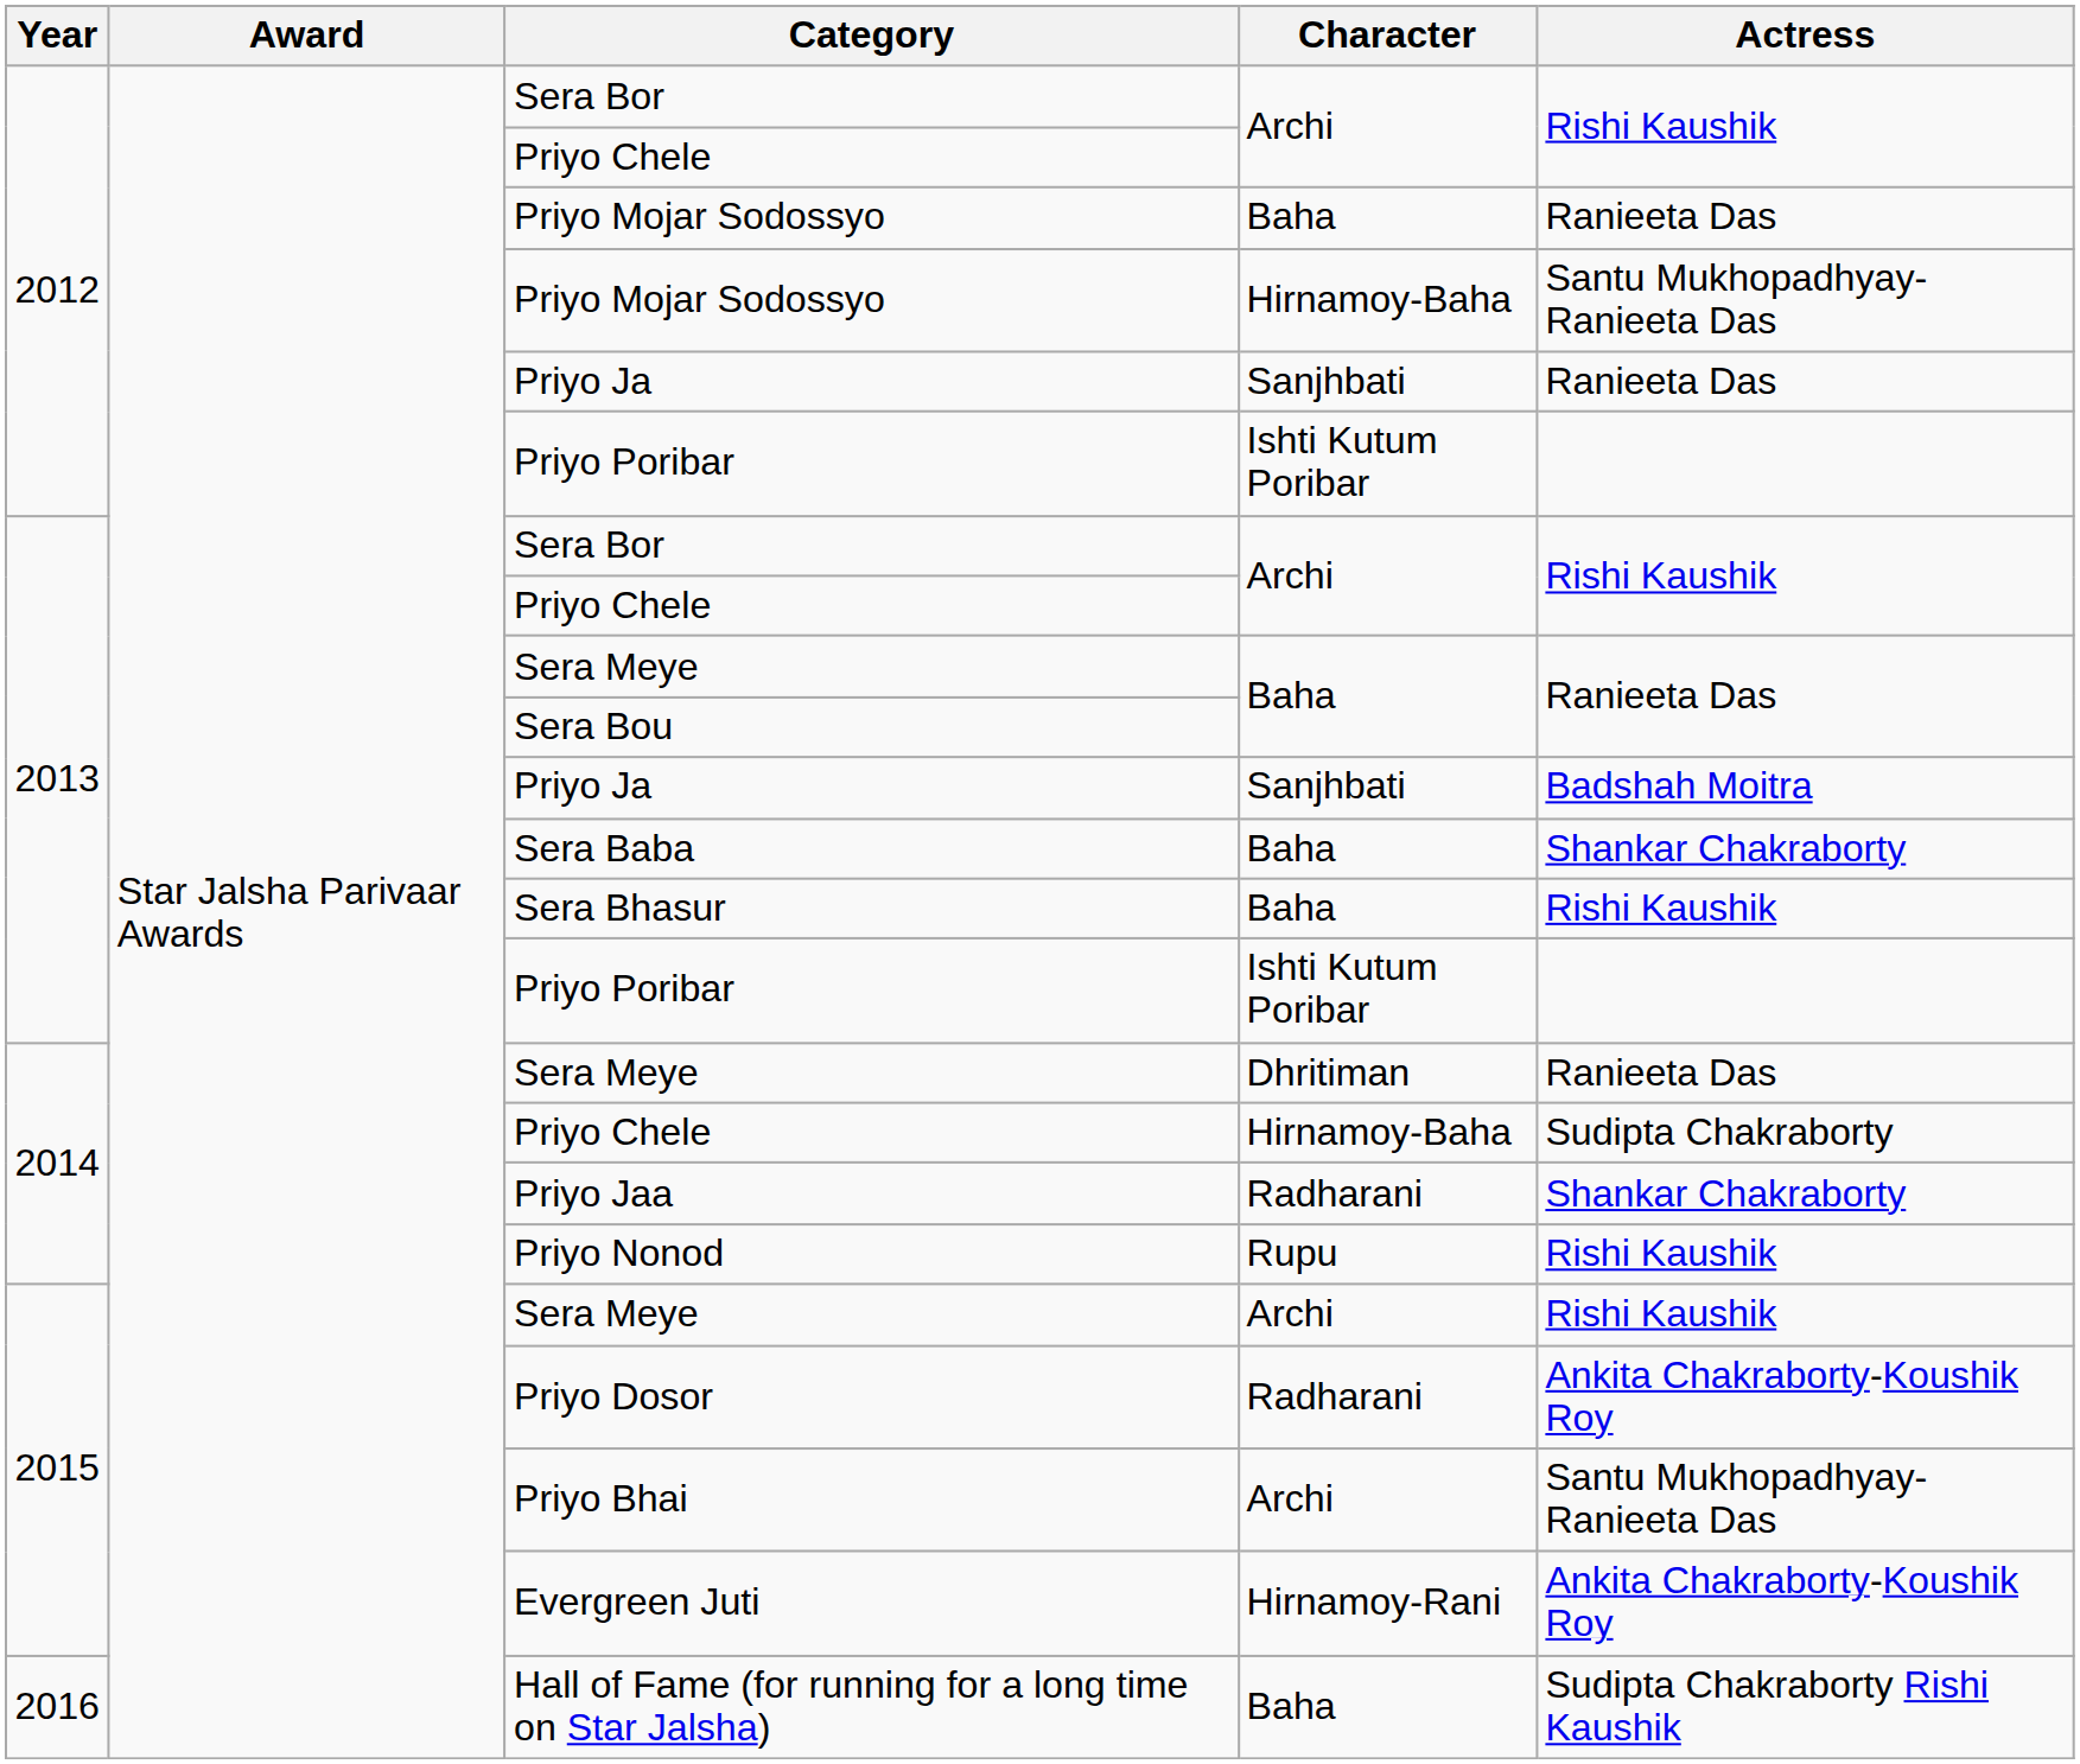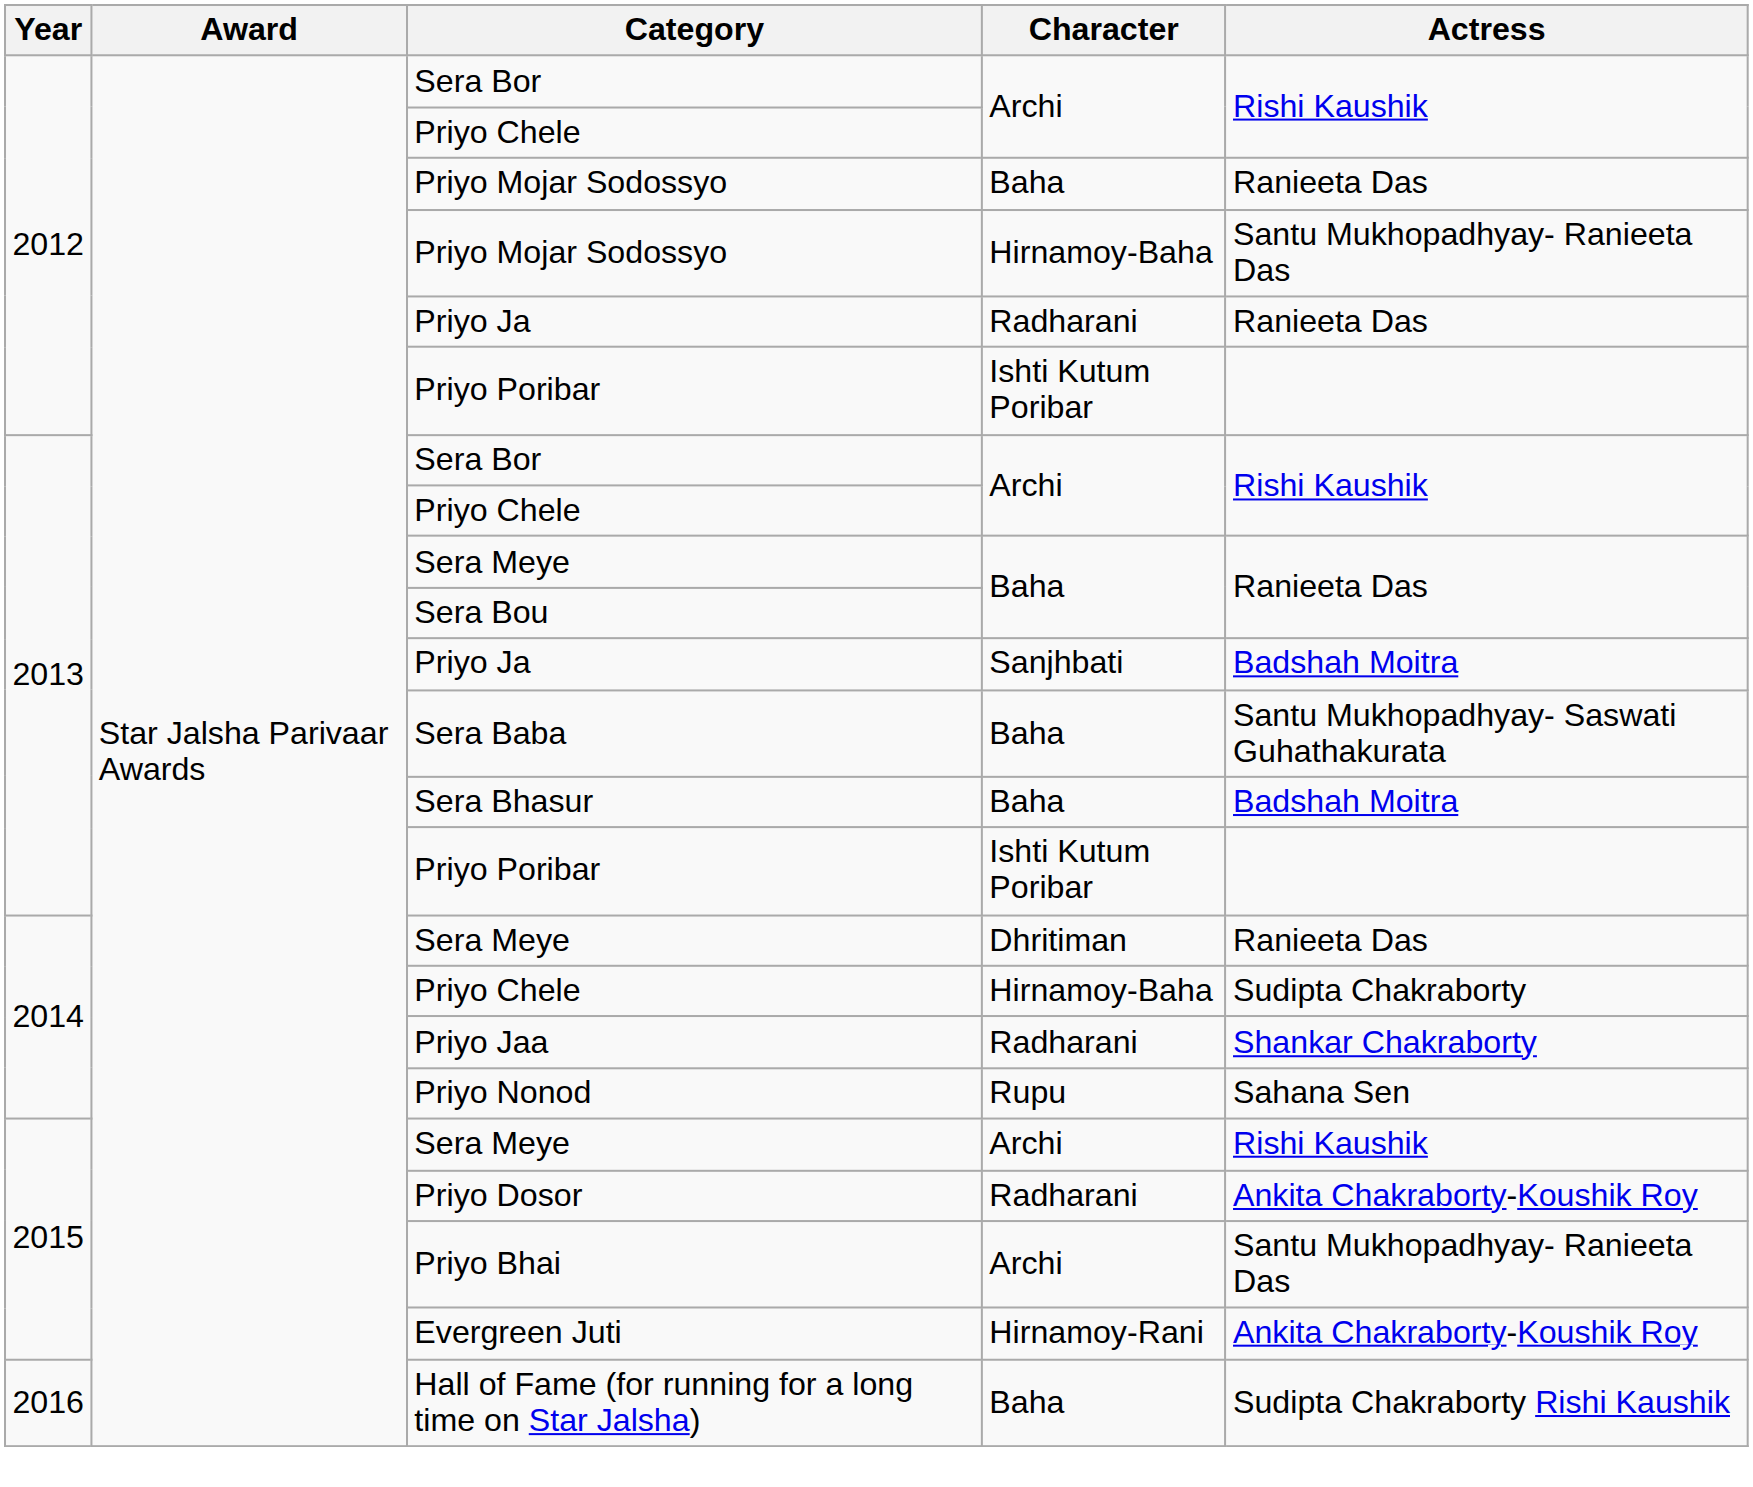2012 / Priyo Ja | Character: Sanjhbati -> Radharani
Sera Baba | Actress: Shankar Chakraborty -> Santu Mukhopadhyay- Saswati Guhathakurata
Sera Bhasur | Actress: Rishi Kaushik -> Badshah Moitra
Priyo Nonod | Actress: Rishi Kaushik -> Sahana Sen
